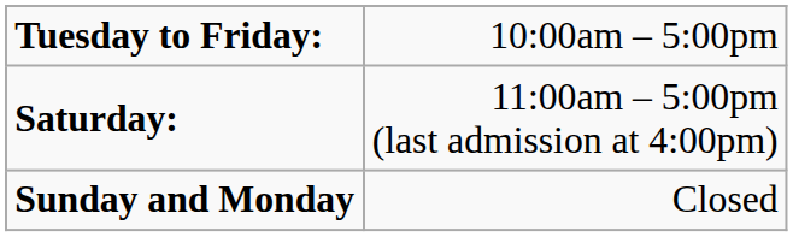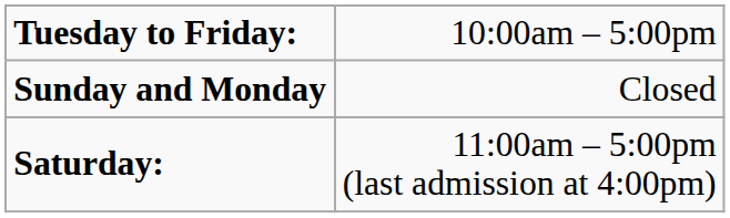rows swapped: Saturday: <-> Sunday and Monday
